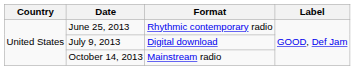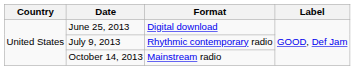June 25, 2013 | Format: Rhythmic contemporary radio -> Digital download
July 9, 2013 | Format: Digital download -> Rhythmic contemporary radio
